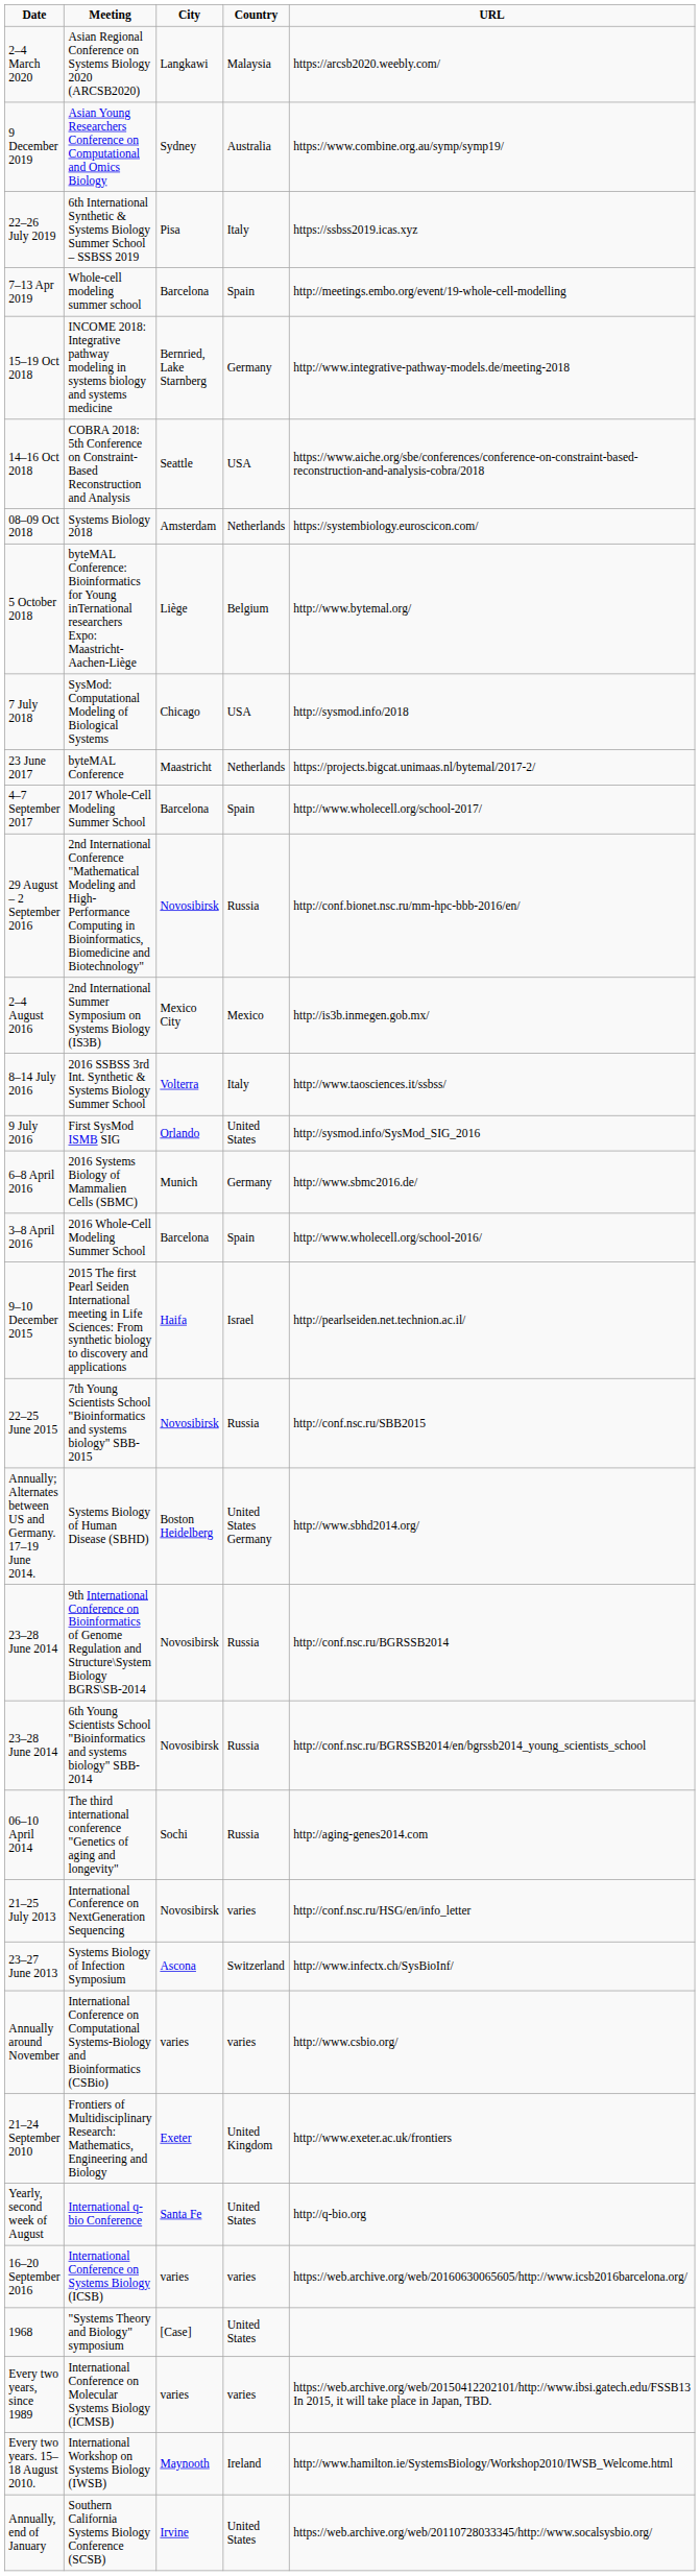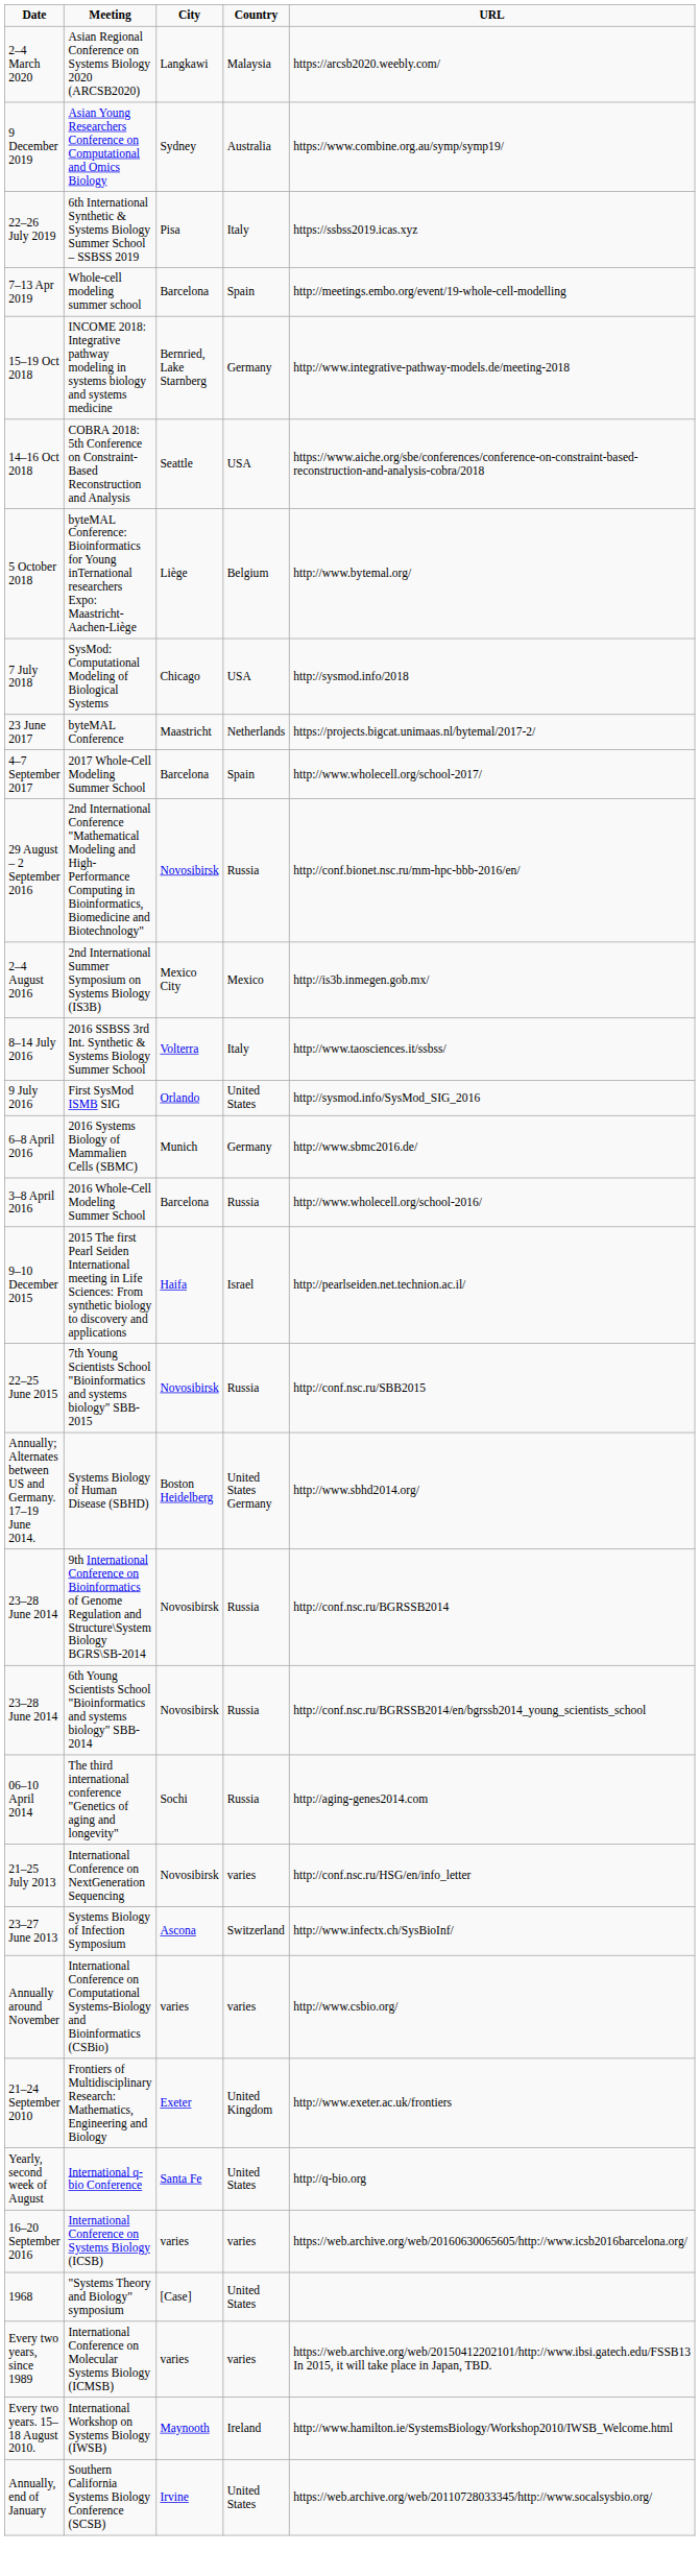- row: 08–09 Oct 2018 | Systems Biology 2018 | Amsterdam | Netherlands | https://systembiology.euroscicon.com/
2016 Whole-Cell Modeling Summer School | Country: Spain -> Russia
